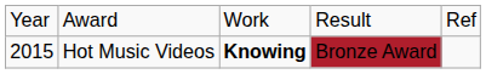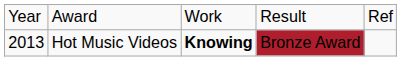Hot Music Videos | column 1: 2015 -> 2013
